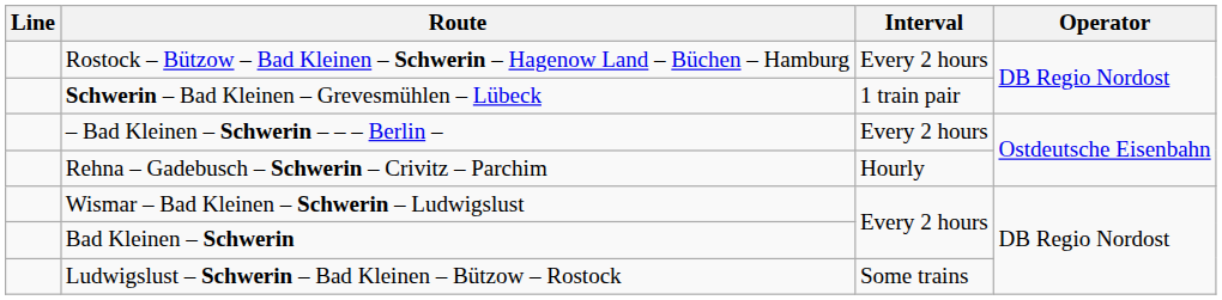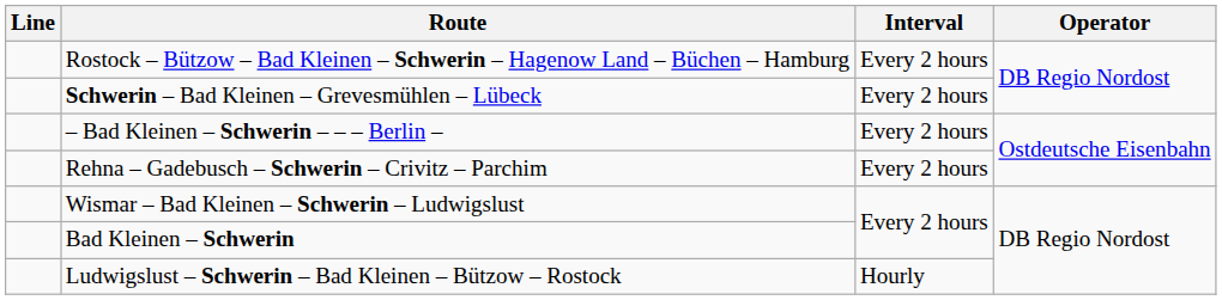Schwerin – Bad Kleinen – Grevesmühlen – Lübeck | Interval: 1 train pair -> Every 2 hours
Rehna – Gadebusch – Schwerin – Crivitz – Parchim | Interval: Hourly -> Every 2 hours
Ludwigslust – Schwerin – Bad Kleinen – Bützow – Rostock | Interval: Some trains -> Hourly
